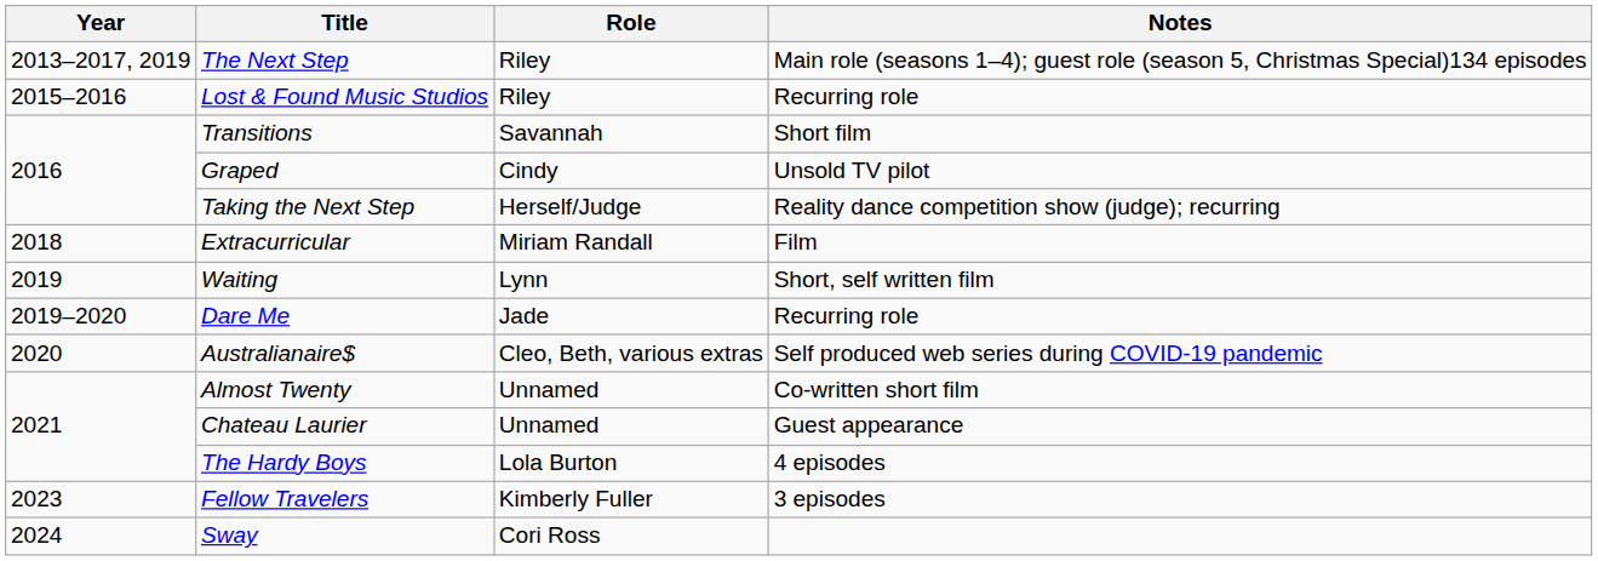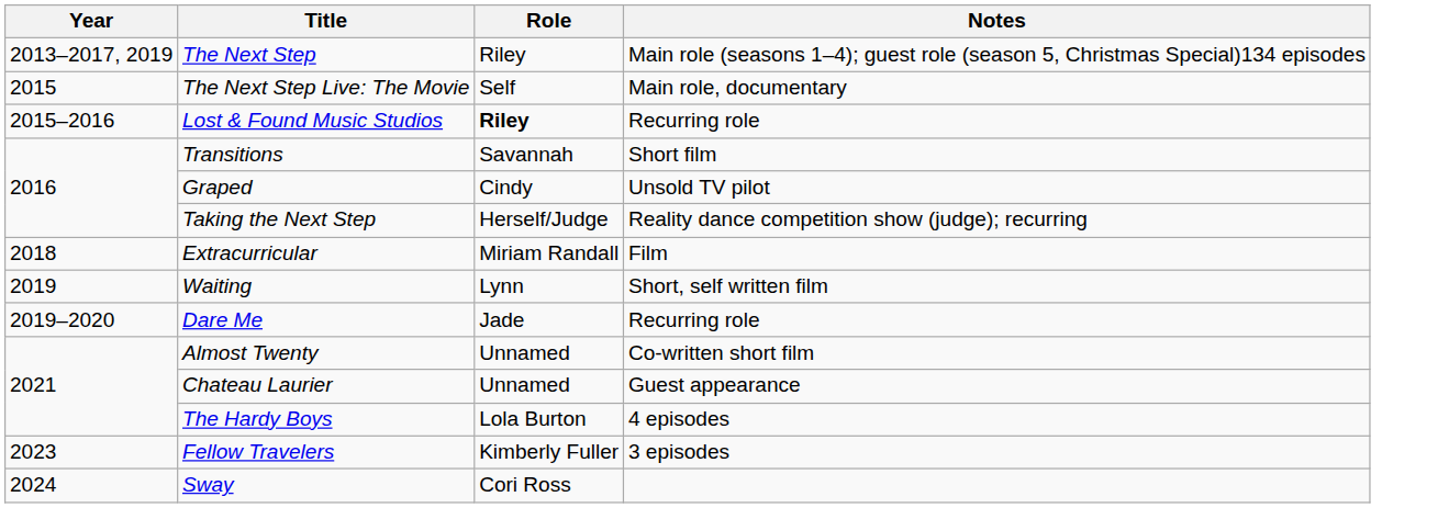+ row: 2015 | The Next Step Live: The Movie | Self | Main role, documentary
Lost & Found Music Studios | Role: normal -> bold
- row: 2020 | Australianaire$ | Cleo, Beth, various extras | Self produced web series during COVID-19 pandemic
